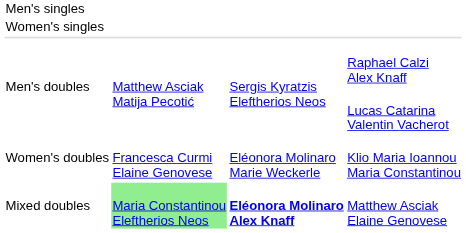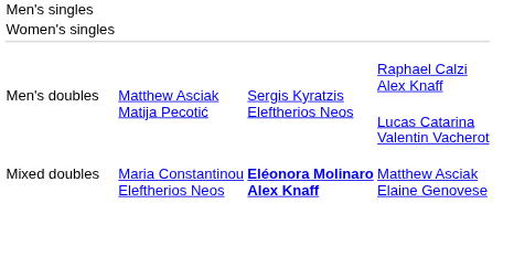- row: Women's doubles | Francesca Curmi Elaine Genovese | Eléonora Molinaro Marie Weckerle | Klio Maria Ioannou Maria Constantinou
Mixed doubles | column 2: lightgreen background -> no background
